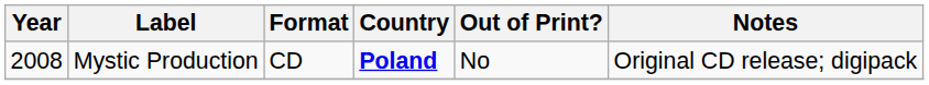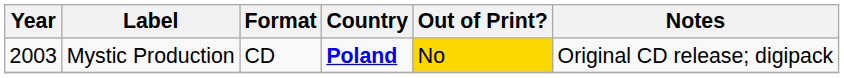Mystic Production | Year: 2008 -> 2003
Mystic Production | Out of Print?: no background -> gold background
